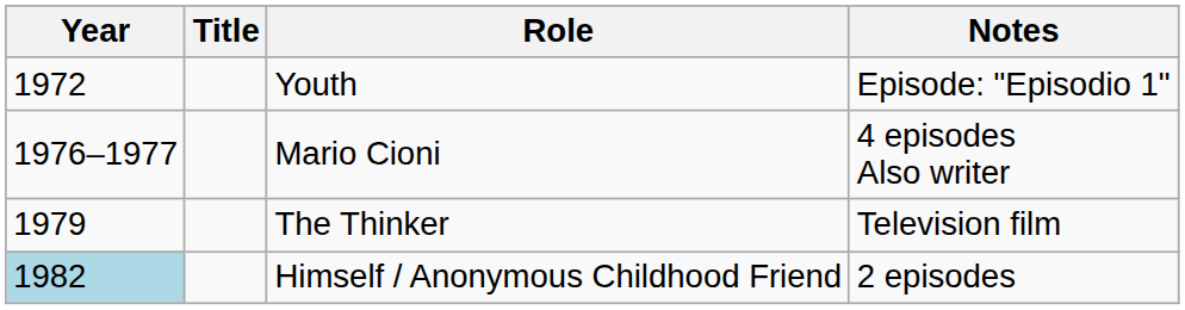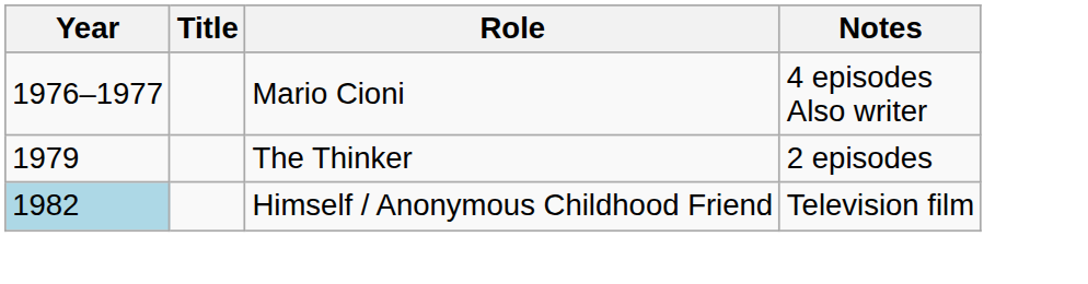- row: 1972 | Youth | Episode: "Episodio 1"
The Thinker | Notes: Television film -> 2 episodes
Himself / Anonymous Childhood Friend | Notes: 2 episodes -> Television film
